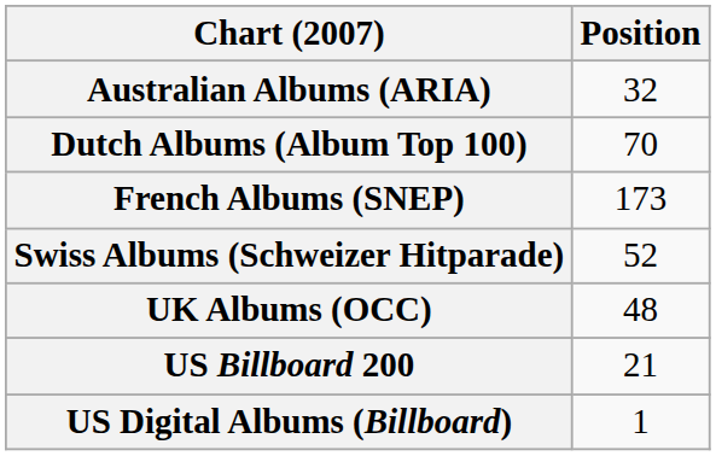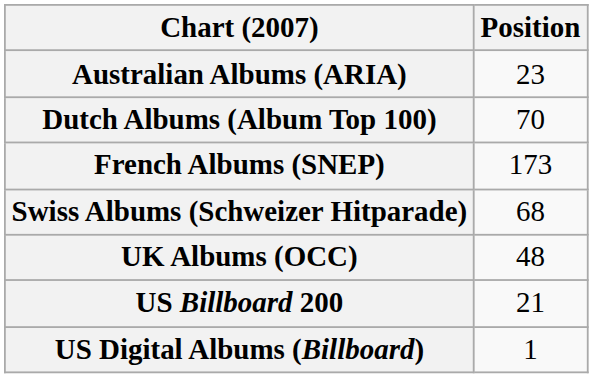Australian Albums (ARIA) | Position: 32 -> 23
Swiss Albums (Schweizer Hitparade) | Position: 52 -> 68
